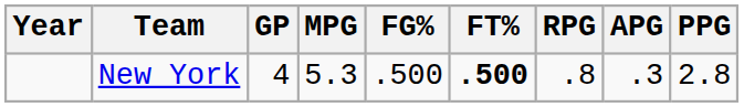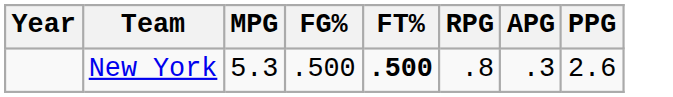- column: GP | 4
New York | PPG: 2.8 -> 2.6
